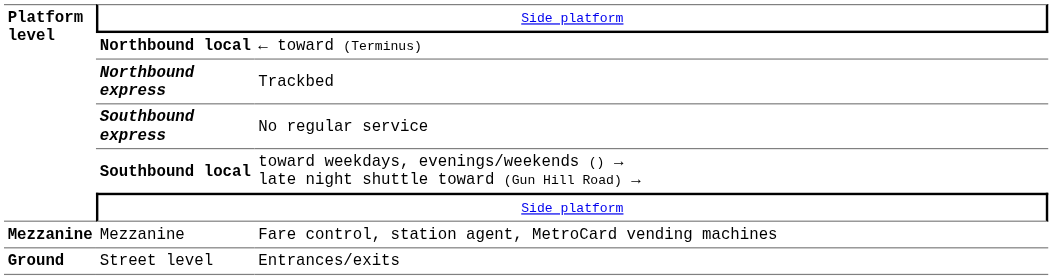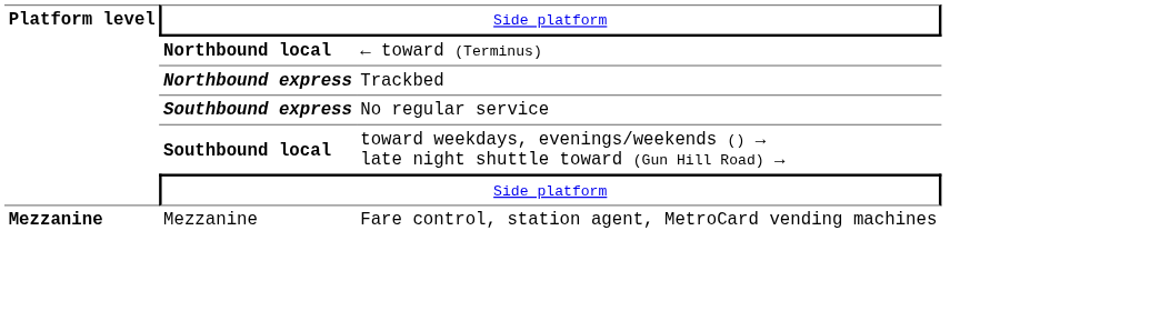- row: Ground | Street level | Entrances/exits
